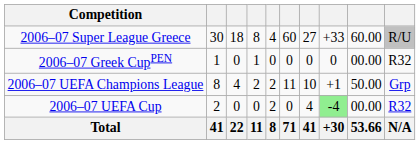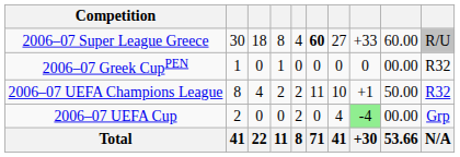2006–07 Super League Greece | column 6: normal -> bold
2006–07 UEFA Champions League | column 10: Grp -> R32
2006–07 UEFA Cup | column 10: R32 -> Grp
